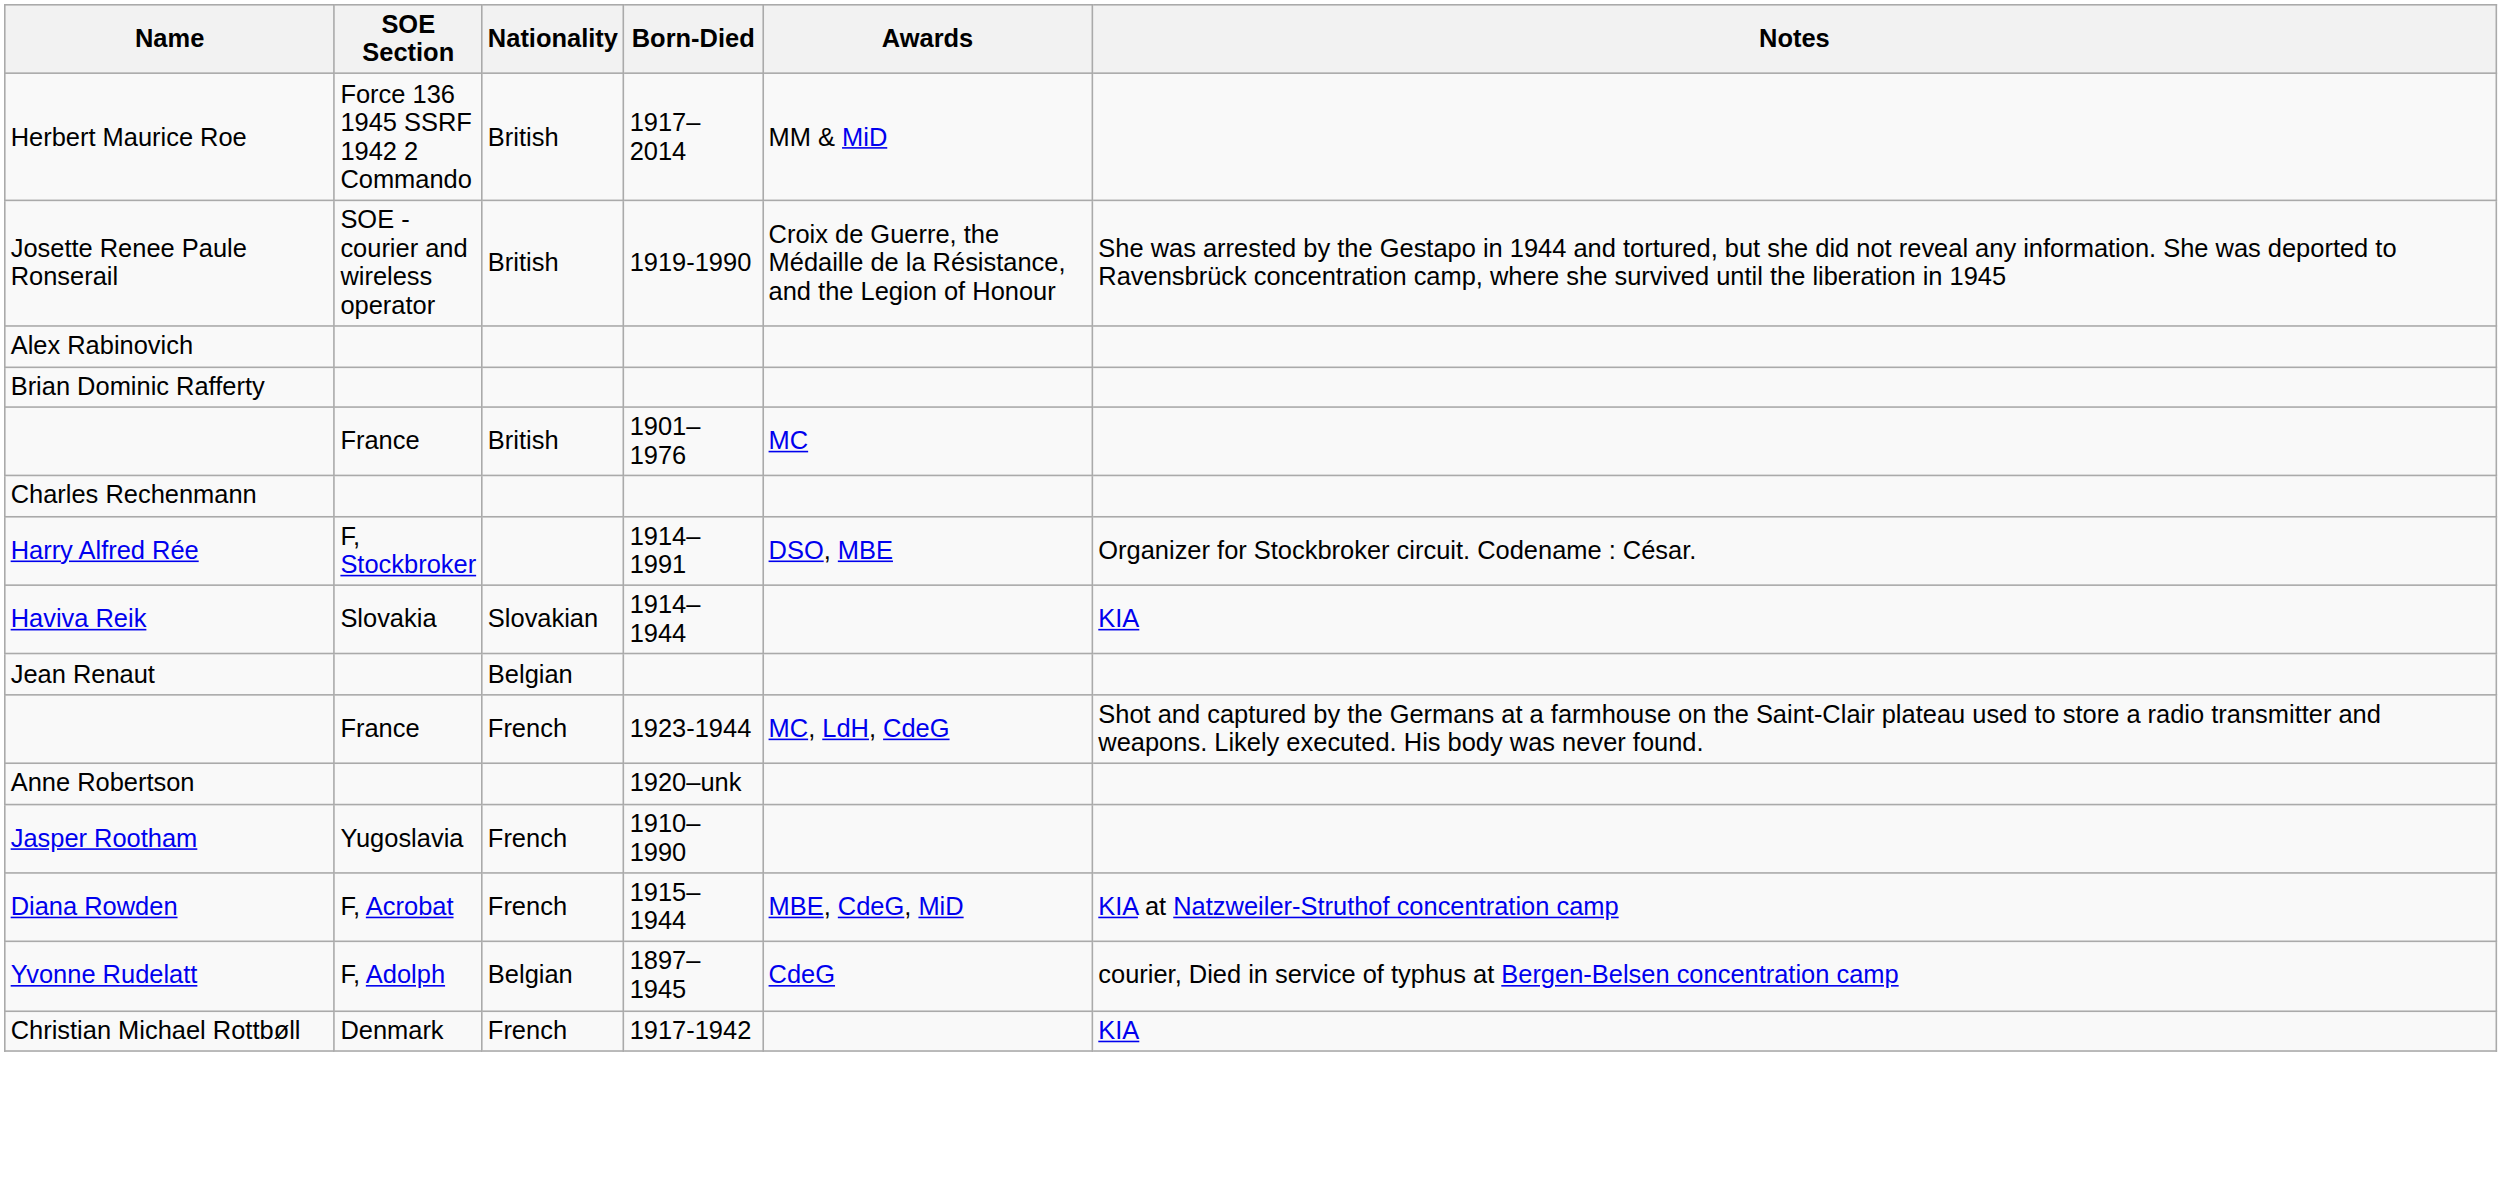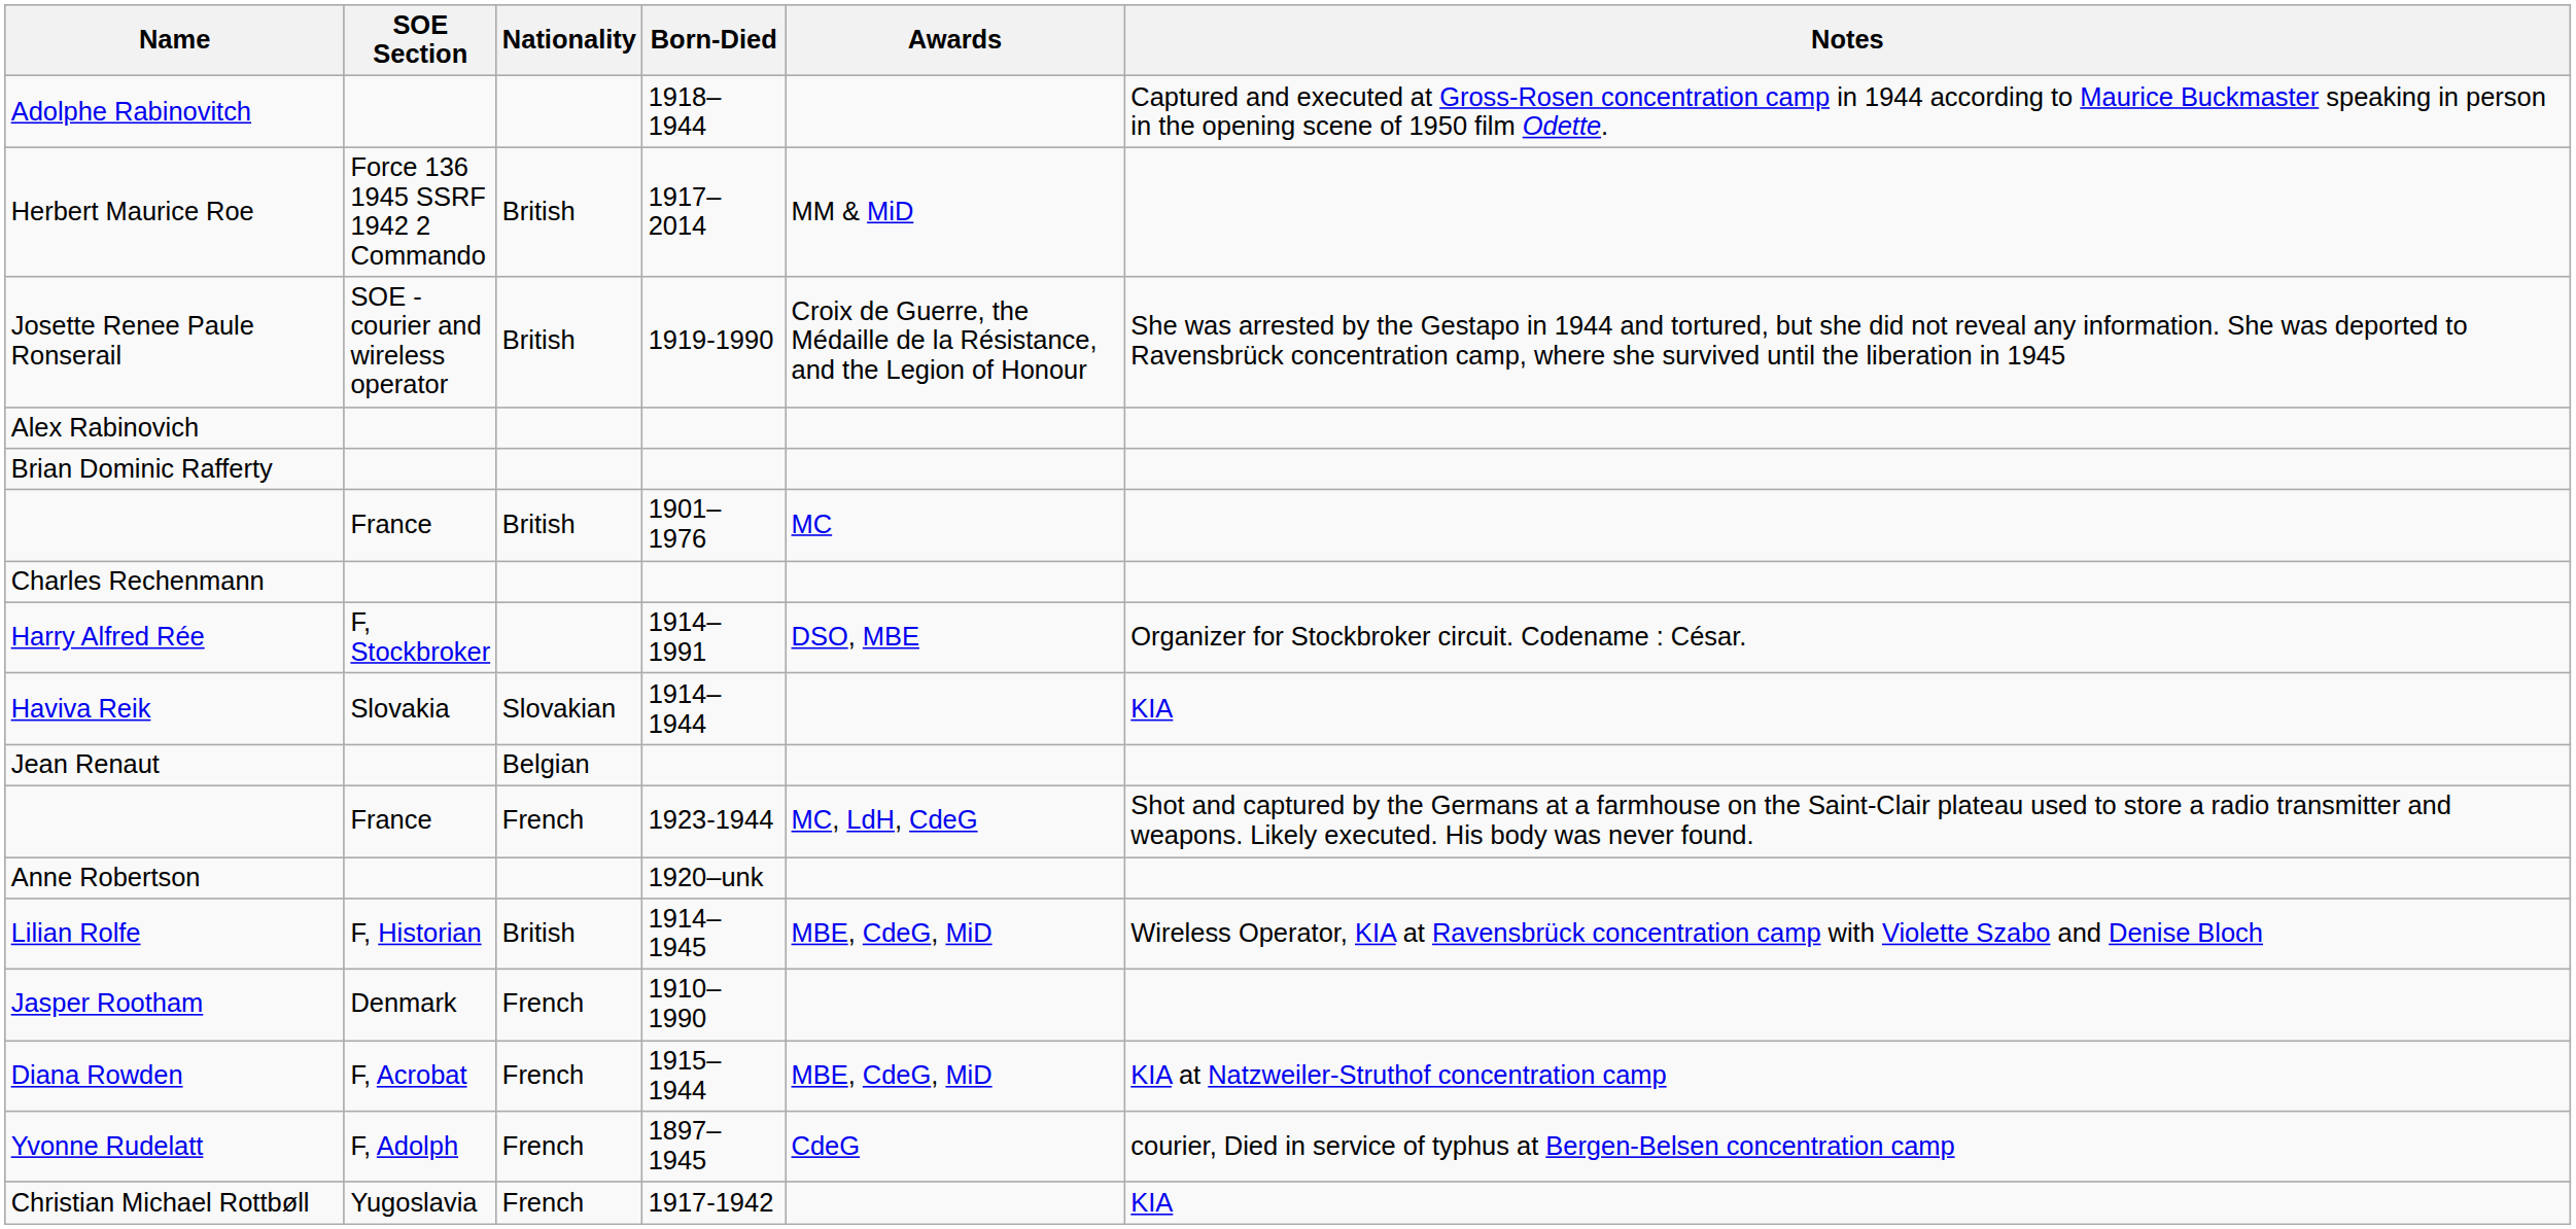+ row: Adolphe Rabinovitch | 1918–1944 | Captured and executed at Gross-Rosen concentration camp in 1944 according to Maurice Buckmaster speaking in person in the opening scene of 1950 film Odette.
+ row: Lilian Rolfe | F, Historian | British | 1914–1945 | MBE, CdeG, MiD | Wireless Operator, KIA at Ravensbrück concentration camp with Violette Szabo and Denise Bloch
Jasper Rootham | SOE Section: Yugoslavia -> Denmark
Yvonne Rudelatt | Nationality: Belgian -> French
Christian Michael Rottbøll | SOE Section: Denmark -> Yugoslavia
